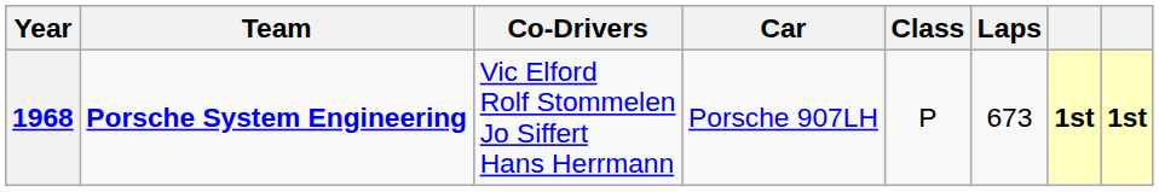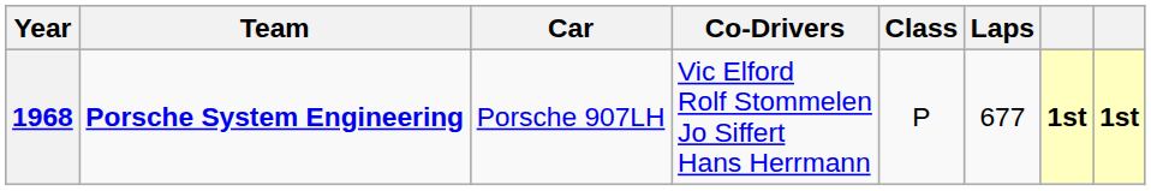columns swapped: Co-Drivers <-> Car
1968 | Laps: 673 -> 677
